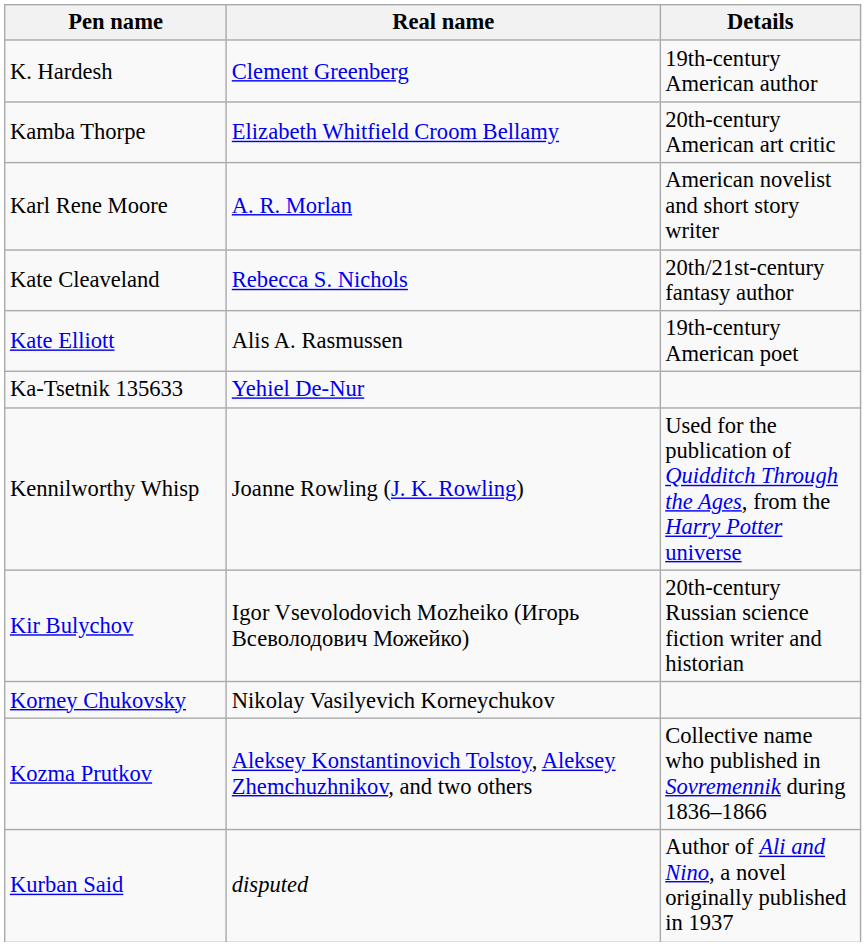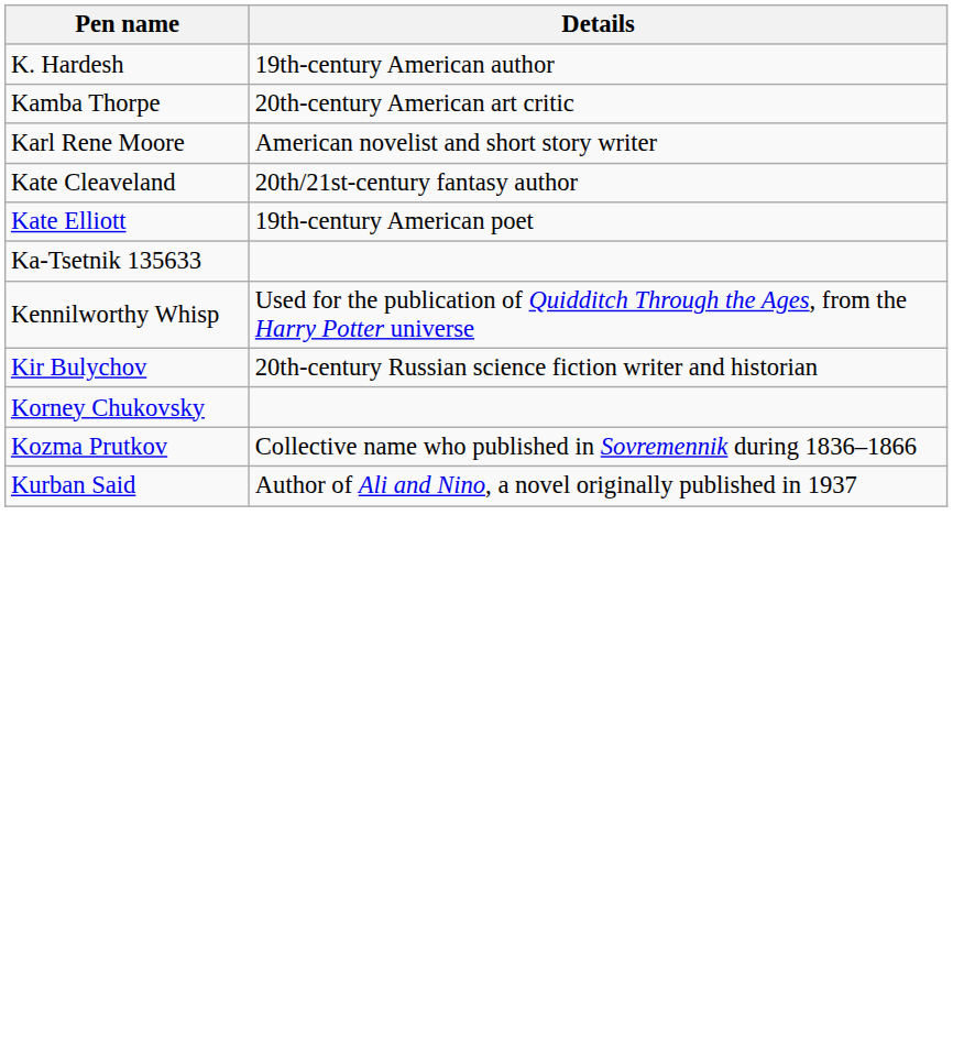- column: Real name | Clement Greenberg | Elizabeth Whitfield Croom Bellamy | A. R. Morlan | Rebecca S. Nichols | Alis A. Rasmussen | Yehiel De-Nur | Joanne Rowling (J. K. Rowling) | Igor Vsevolodovich Mozheiko (Игорь Всеволодович Можейко) | Nikolay Vasilyevich Korneychukov | Aleksey Konstantinovich Tolstoy, Aleksey Zhemchuzhnikov, and two others | disputed
